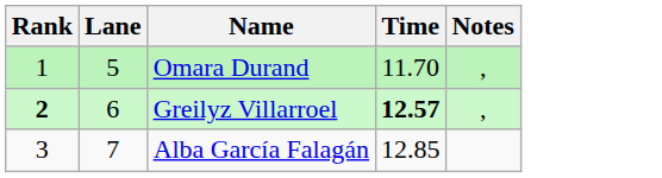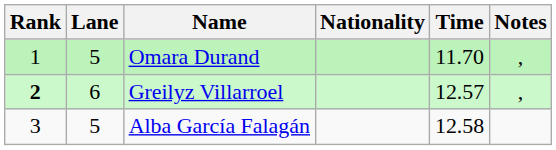+ column: Nationality
Greilyz Villarroel | Time: bold -> normal
Alba García Falagán | Lane: 7 -> 5
Alba García Falagán | Time: 12.85 -> 12.58
